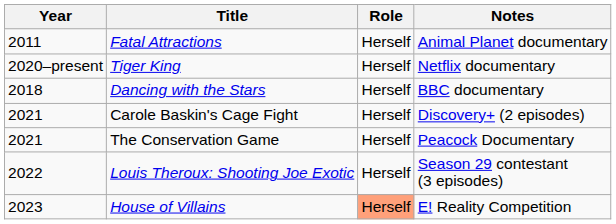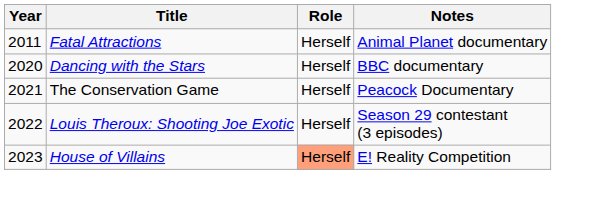- row: 2020–present | Tiger King | Herself | Netflix documentary
Dancing with the Stars | Year: 2018 -> 2020
- row: 2021 | Carole Baskin's Cage Fight | Herself | Discovery+ (2 episodes)
